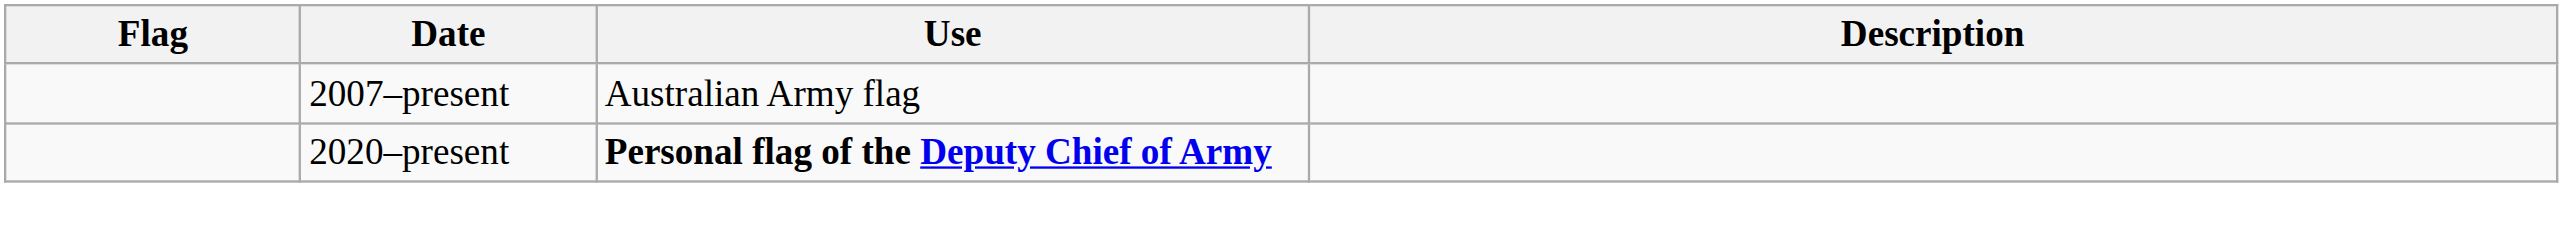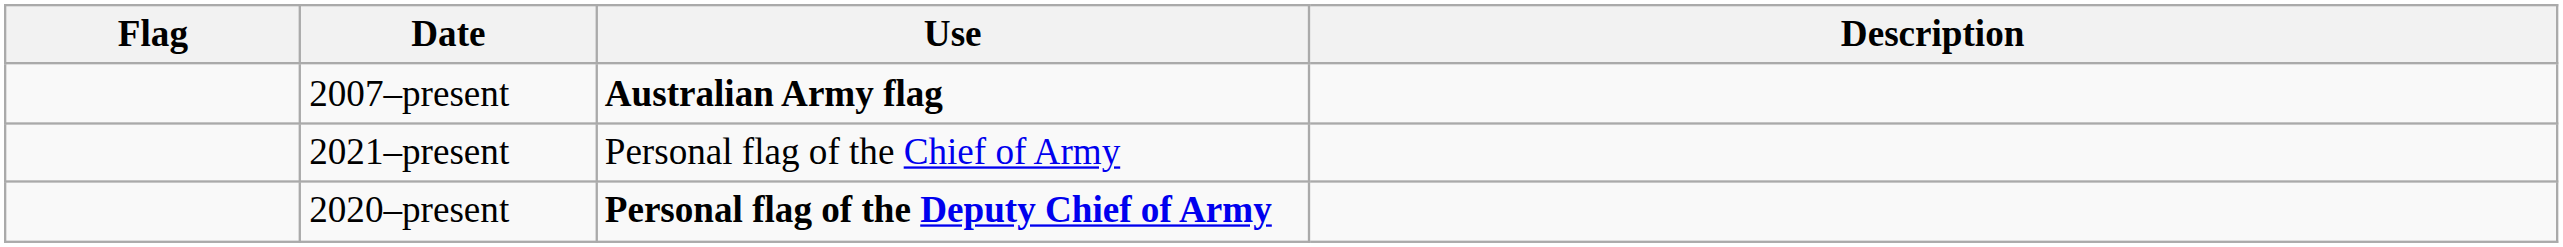2007–present | Use: normal -> bold
+ row: 2021–present | Personal flag of the Chief of Army
